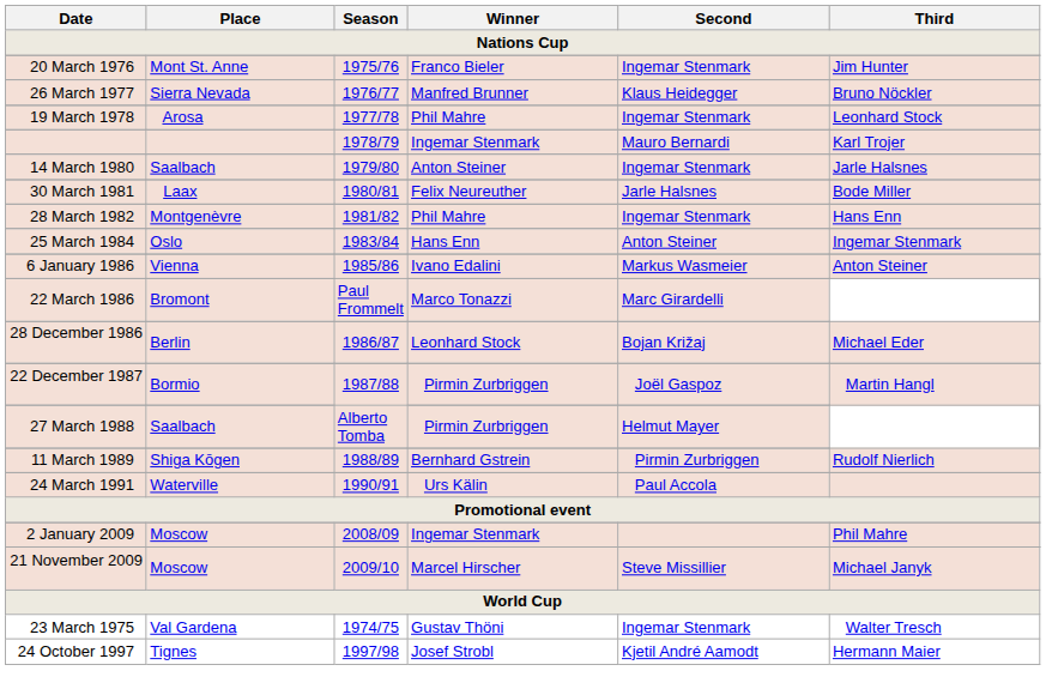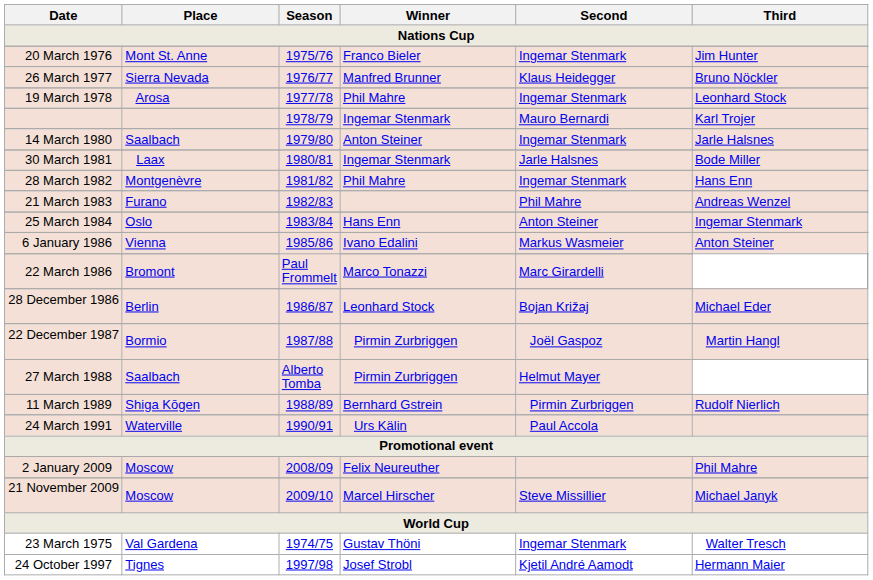30 March 1981 | Winner: Felix Neureuther -> Ingemar Stenmark
+ row: 21 March 1983 | Furano | 1982/83 | Phil Mahre | Andreas Wenzel
2 January 2009 | Winner: Ingemar Stenmark -> Felix Neureuther
